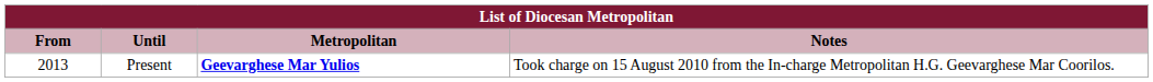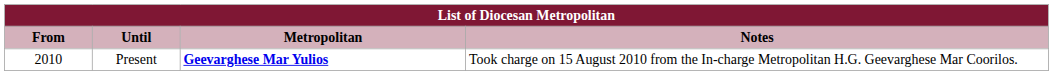Present | From: 2013 -> 2010
